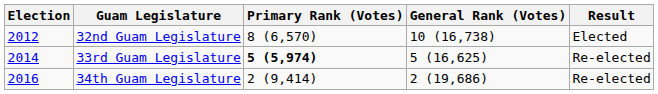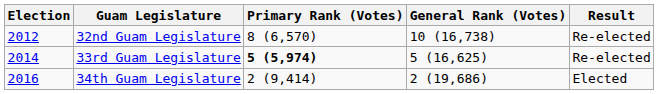32nd Guam Legislature | Result: Elected -> Re-elected
34th Guam Legislature | Result: Re-elected -> Elected
